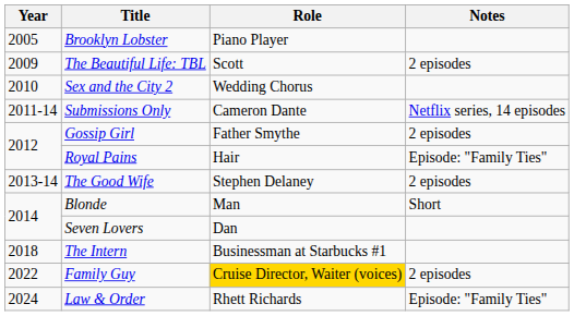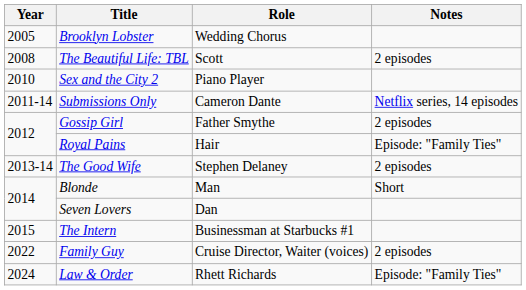Brooklyn Lobster | Role: Piano Player -> Wedding Chorus
The Beautiful Life: TBL | Year: 2009 -> 2008
Sex and the City 2 | Role: Wedding Chorus -> Piano Player
The Intern | Year: 2018 -> 2015
Family Guy | Role: gold background -> no background
